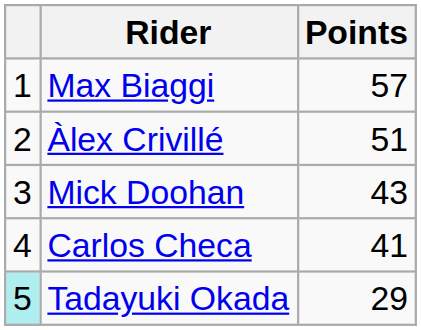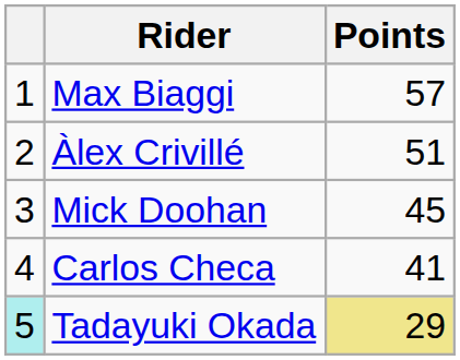Mick Doohan | Points: 43 -> 45
Tadayuki Okada | Points: no background -> khaki background
